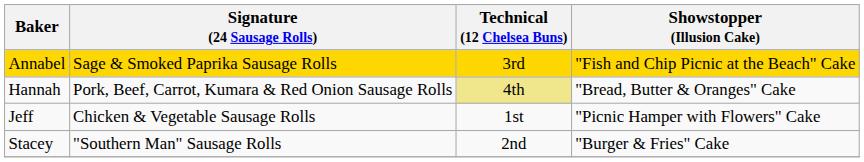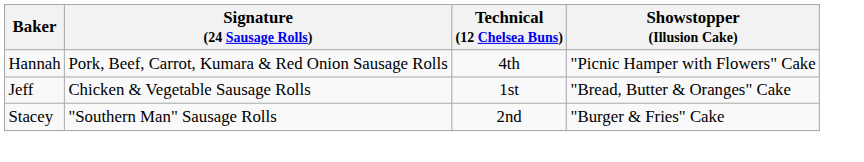- row: Annabel | Sage & Smoked Paprika Sausage Rolls | 3rd | "Fish and Chip Picnic at the Beach" Cake
Hannah | Technical (12 Chelsea Buns): khaki background -> no background
Hannah | Showstopper (Illusion Cake): "Bread, Butter & Oranges" Cake -> "Picnic Hamper with Flowers" Cake
Jeff | Showstopper (Illusion Cake): "Picnic Hamper with Flowers" Cake -> "Bread, Butter & Oranges" Cake
